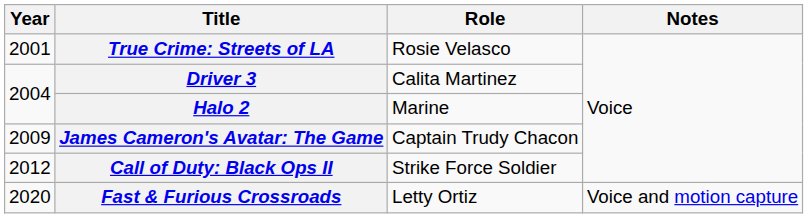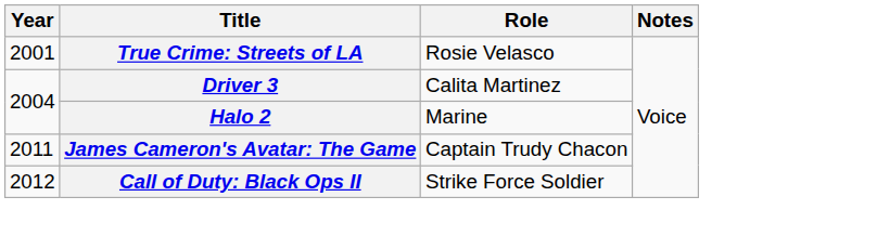James Cameron's Avatar: The Game | Year: 2009 -> 2011
- row: 2020 | Fast & Furious Crossroads | Letty Ortiz | Voice and motion capture
